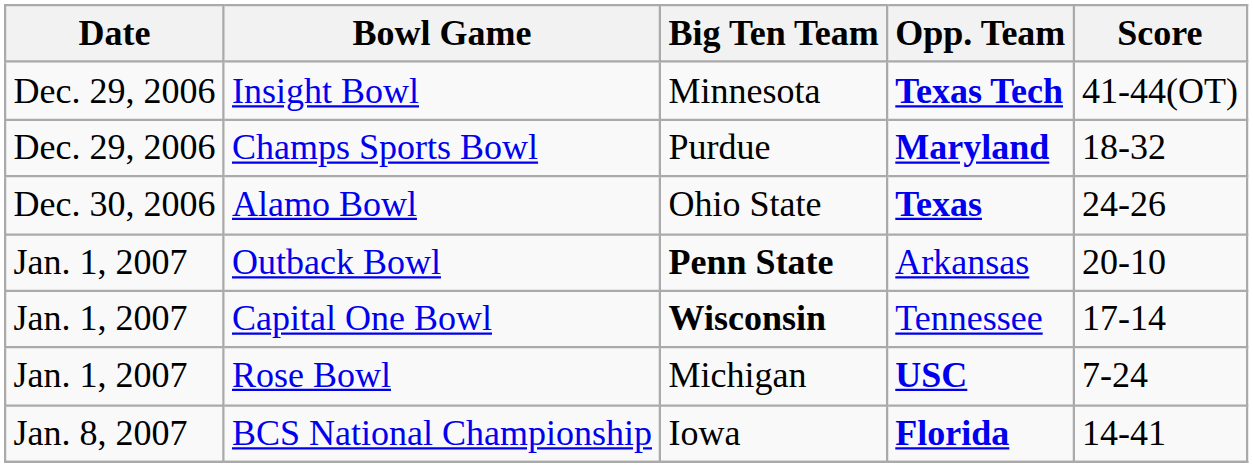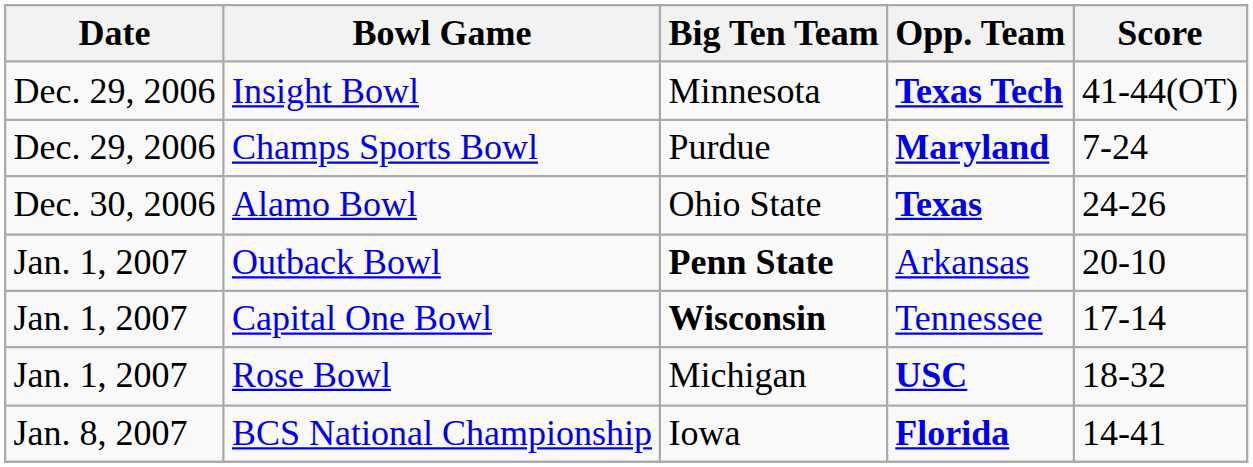Champs Sports Bowl | Score: 18-32 -> 7-24
Rose Bowl | Score: 7-24 -> 18-32
